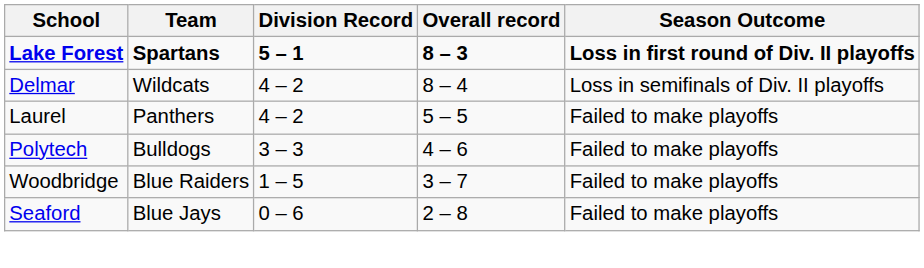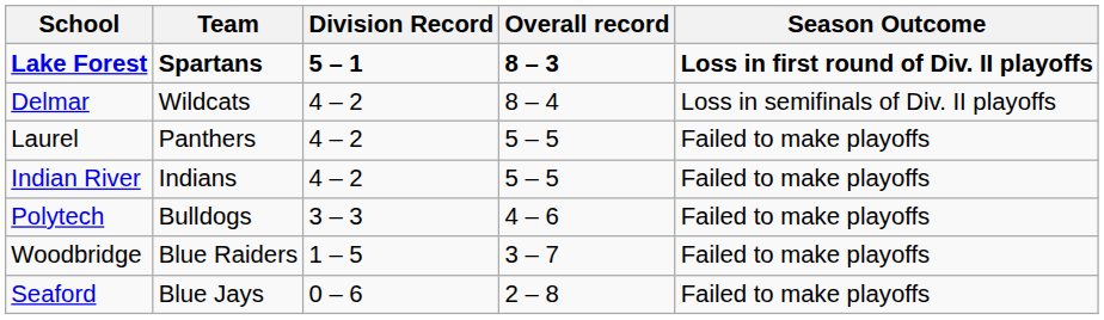+ row: Indian River | Indians | 4 – 2 | 5 – 5 | Failed to make playoffs
